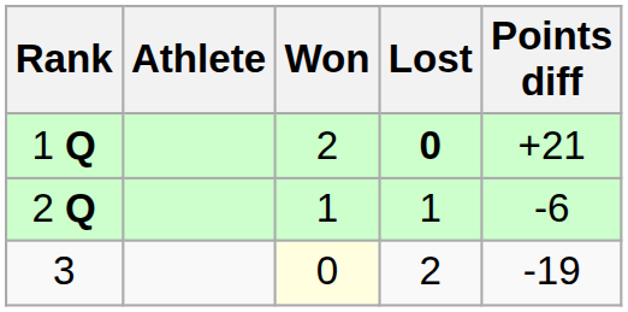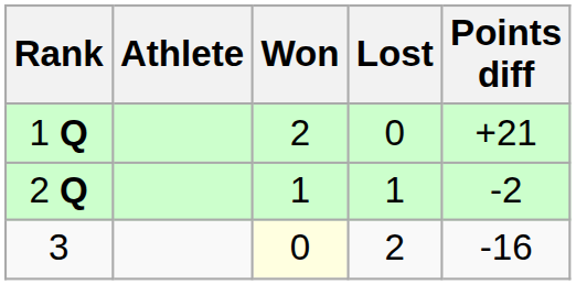1 Q | Lost: bold -> normal
2 Q | Points diff: -6 -> -2
3 | Points diff: -19 -> -16
